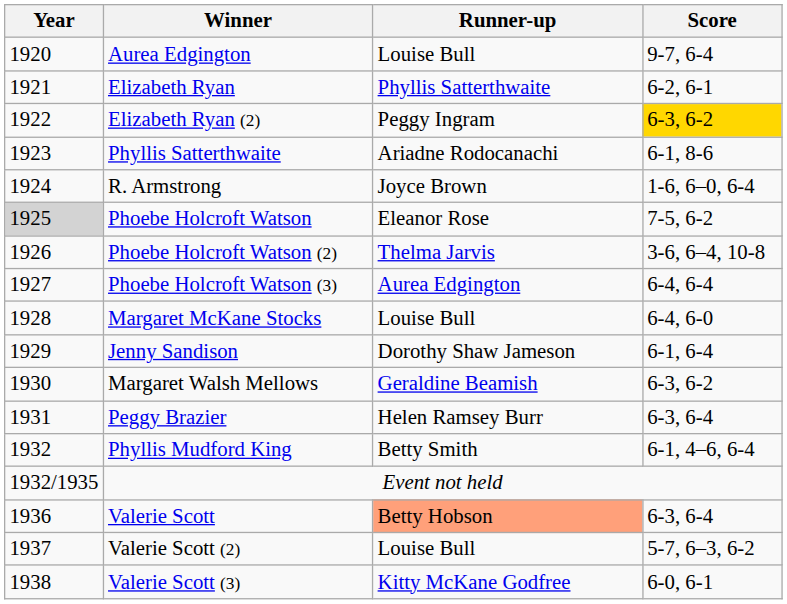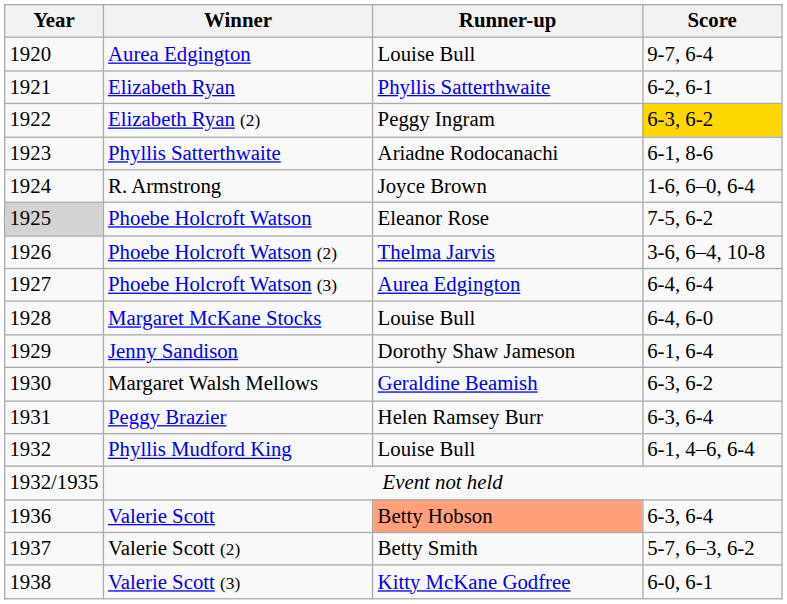Phyllis Mudford King | Runner-up: Betty Smith -> Louise Bull
Valerie Scott (2) | Runner-up: Louise Bull -> Betty Smith
